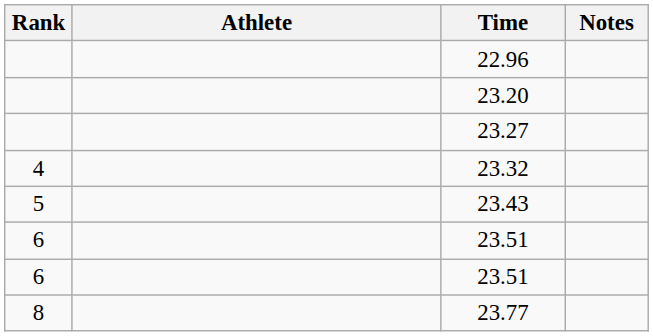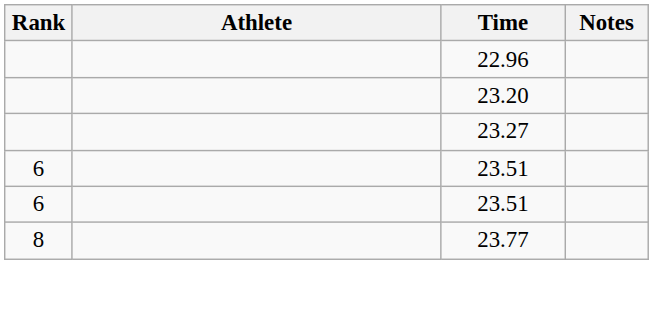- row: 4 | 23.32
- row: 5 | 23.43
